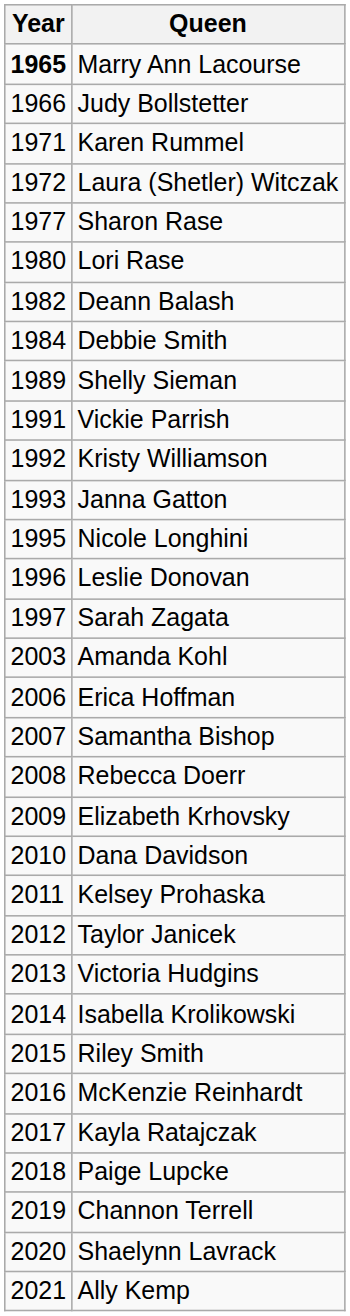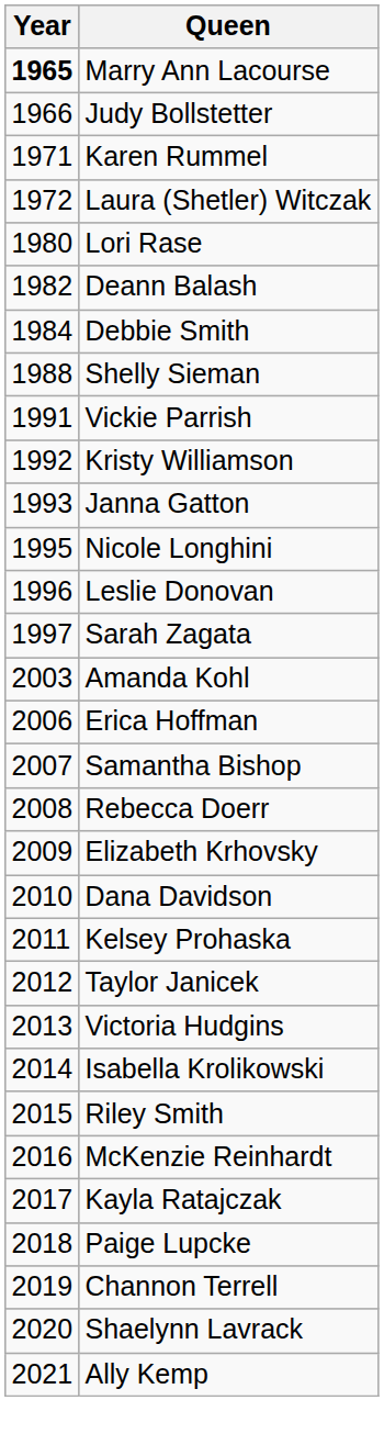- row: 1977 | Sharon Rase
Shelly Sieman | Year: 1989 -> 1988
